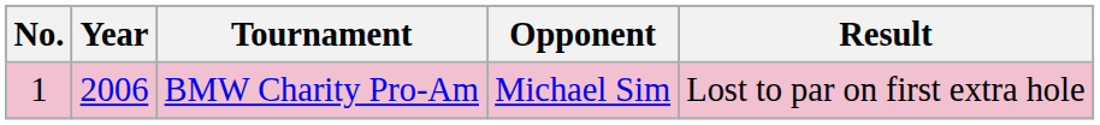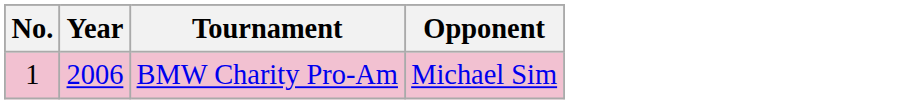- column: Result | Lost to par on first extra hole
